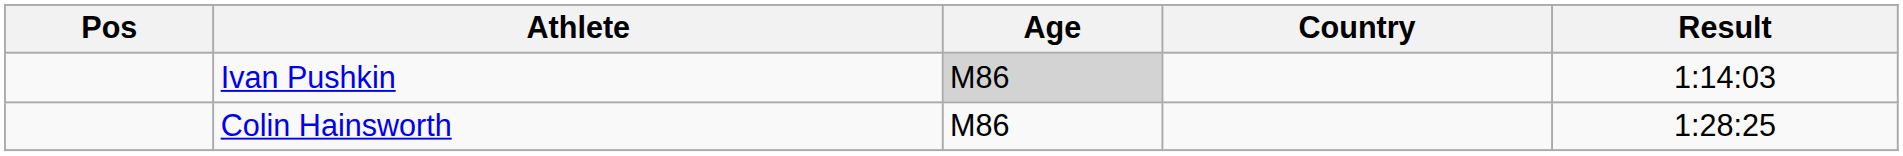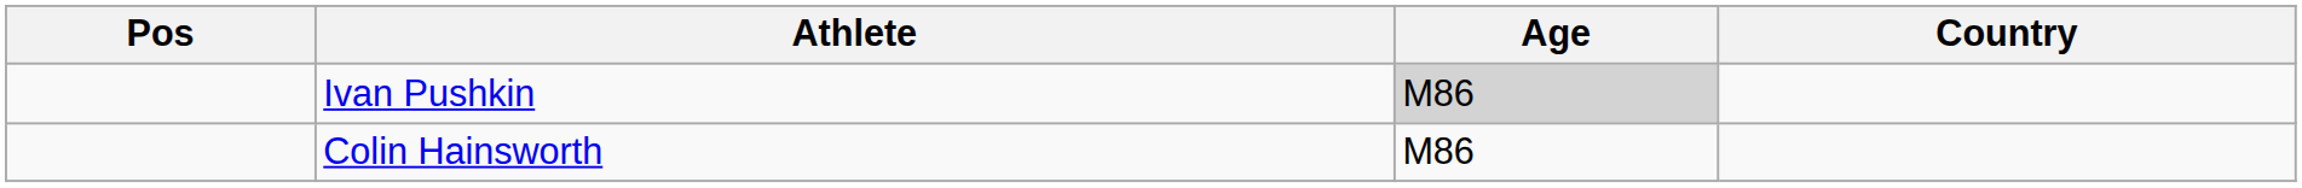- column: Result | 1:14:03 | 1:28:25
